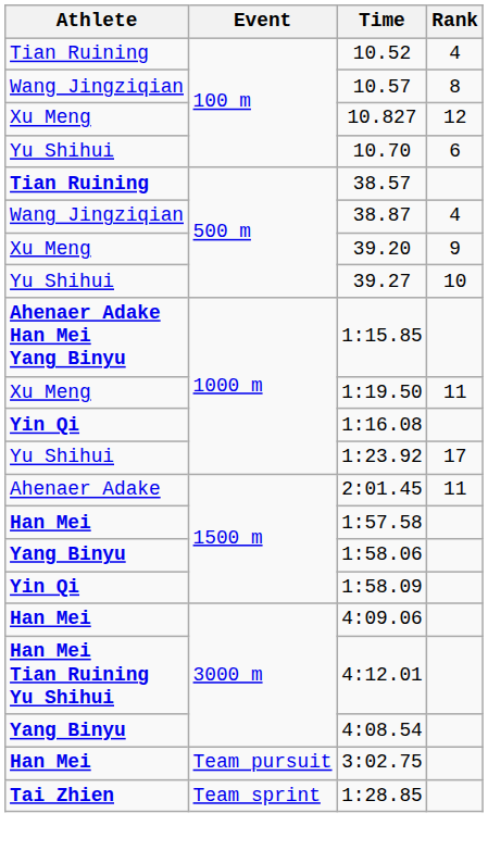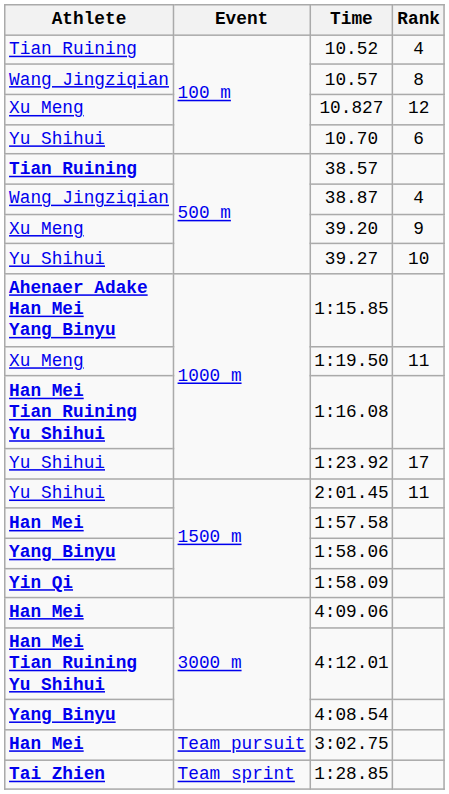1:16.08 | Athlete: Yin Qi -> Han Mei Tian Ruining Yu Shihui
2:01.45 | Athlete: Ahenaer Adake -> Yu Shihui
